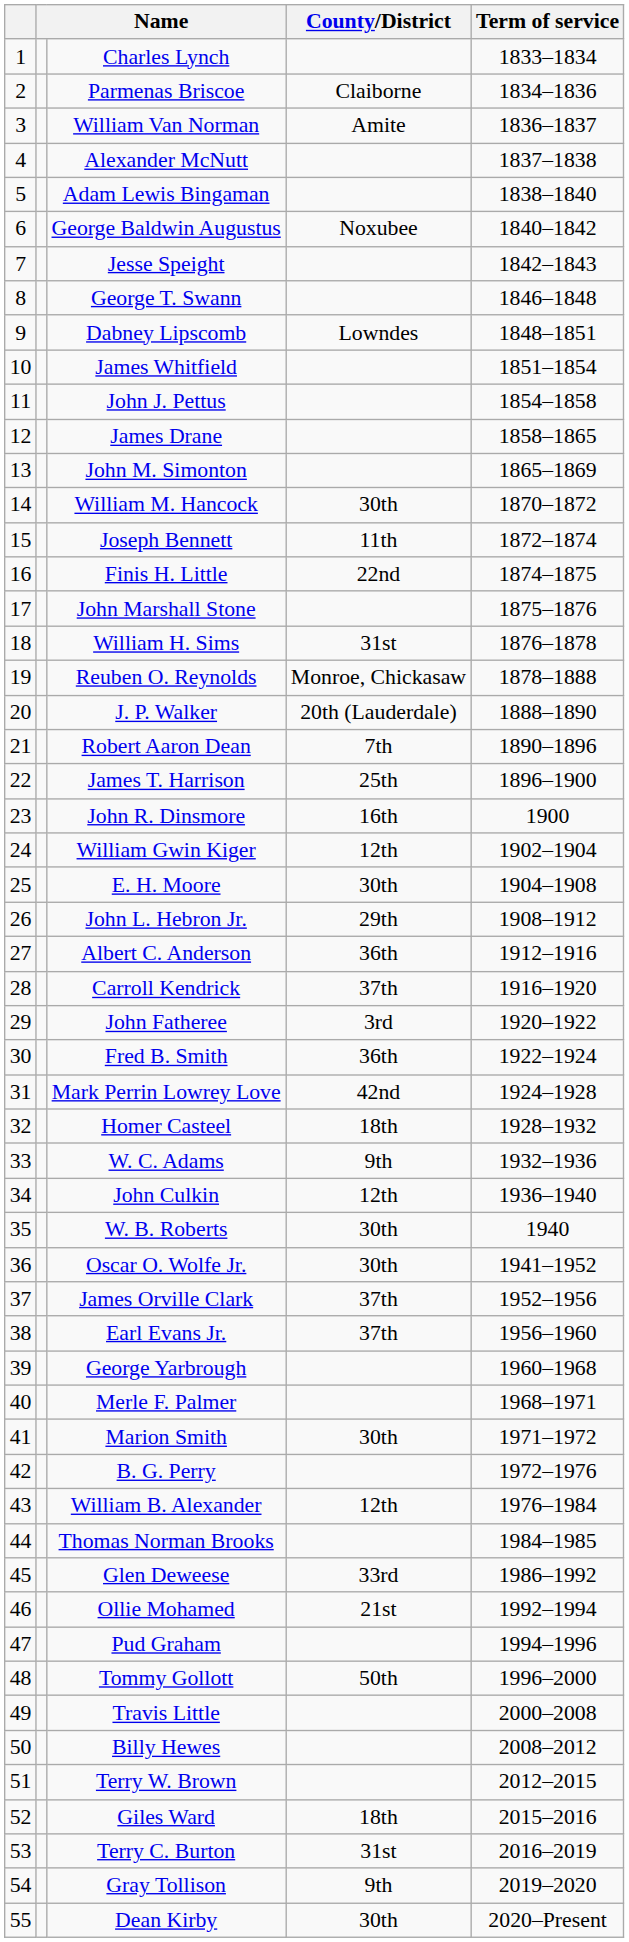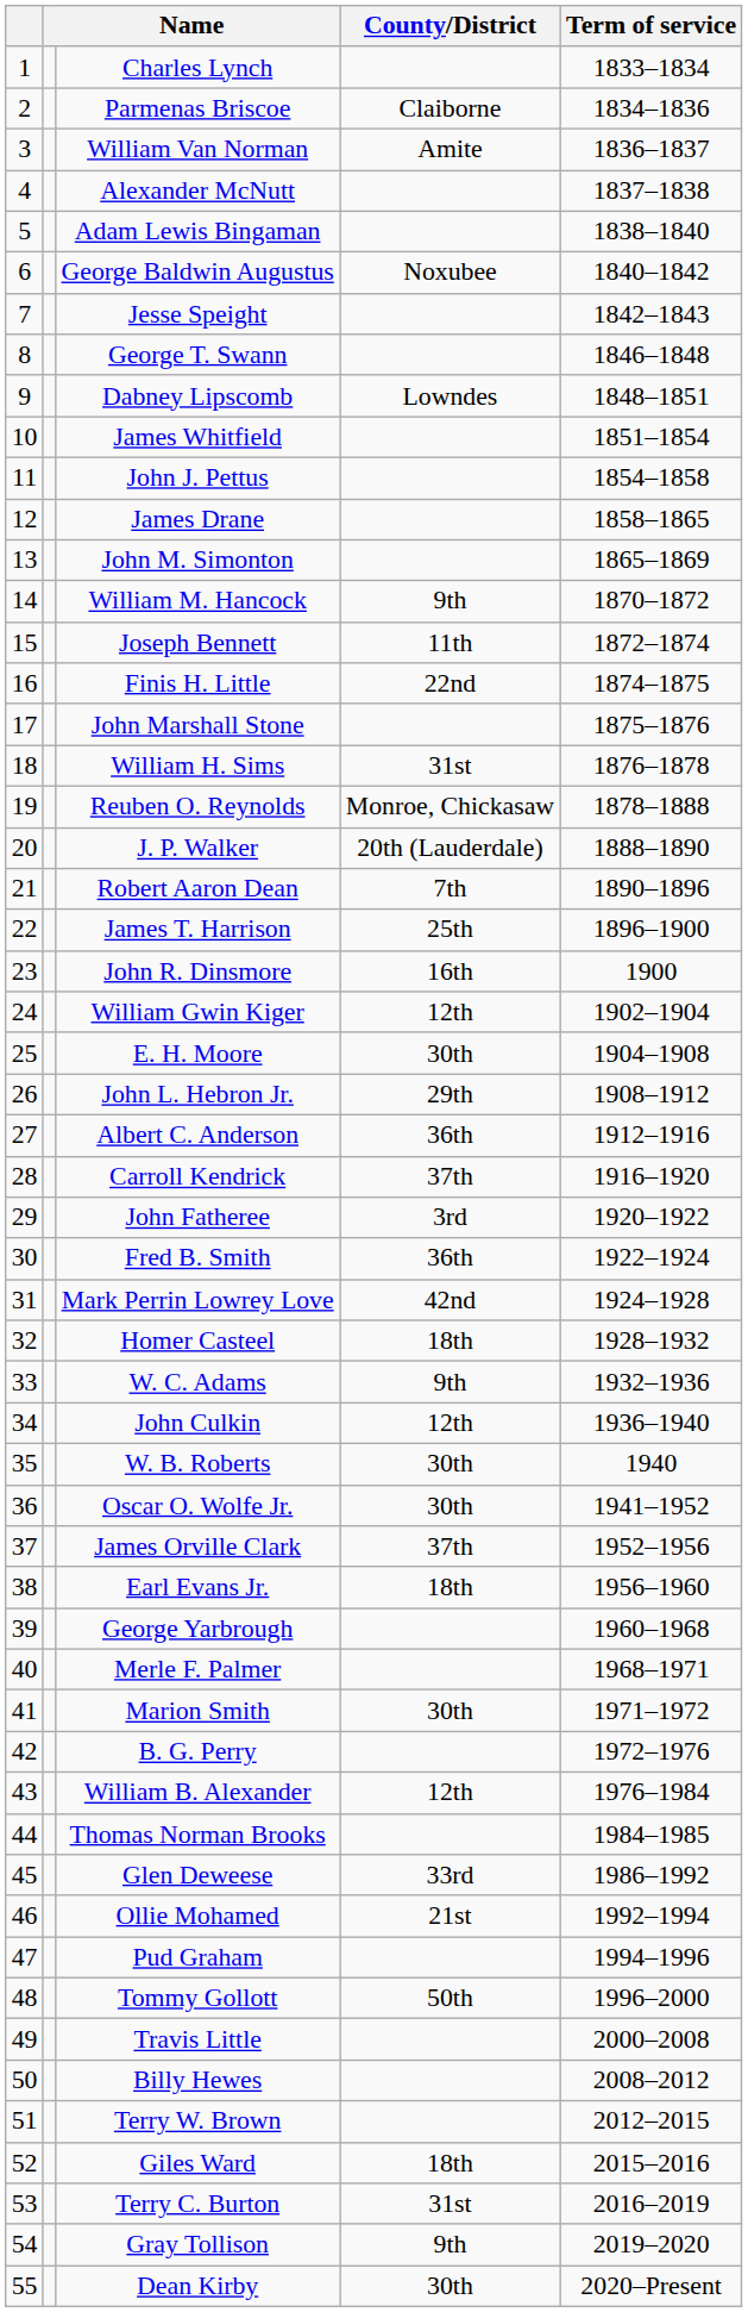William M. Hancock | County/District: 30th -> 9th
Earl Evans Jr. | County/District: 37th -> 18th
